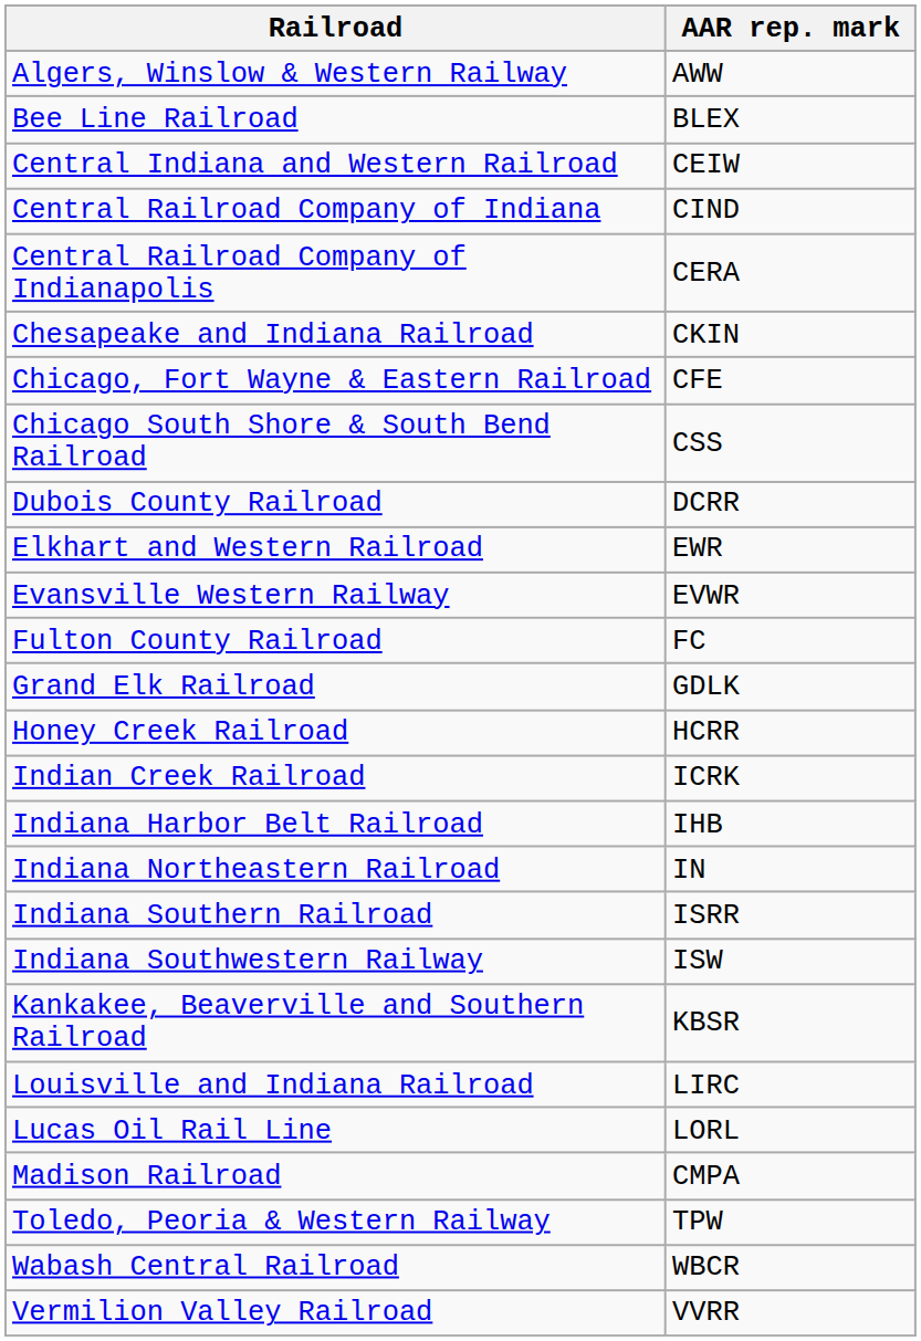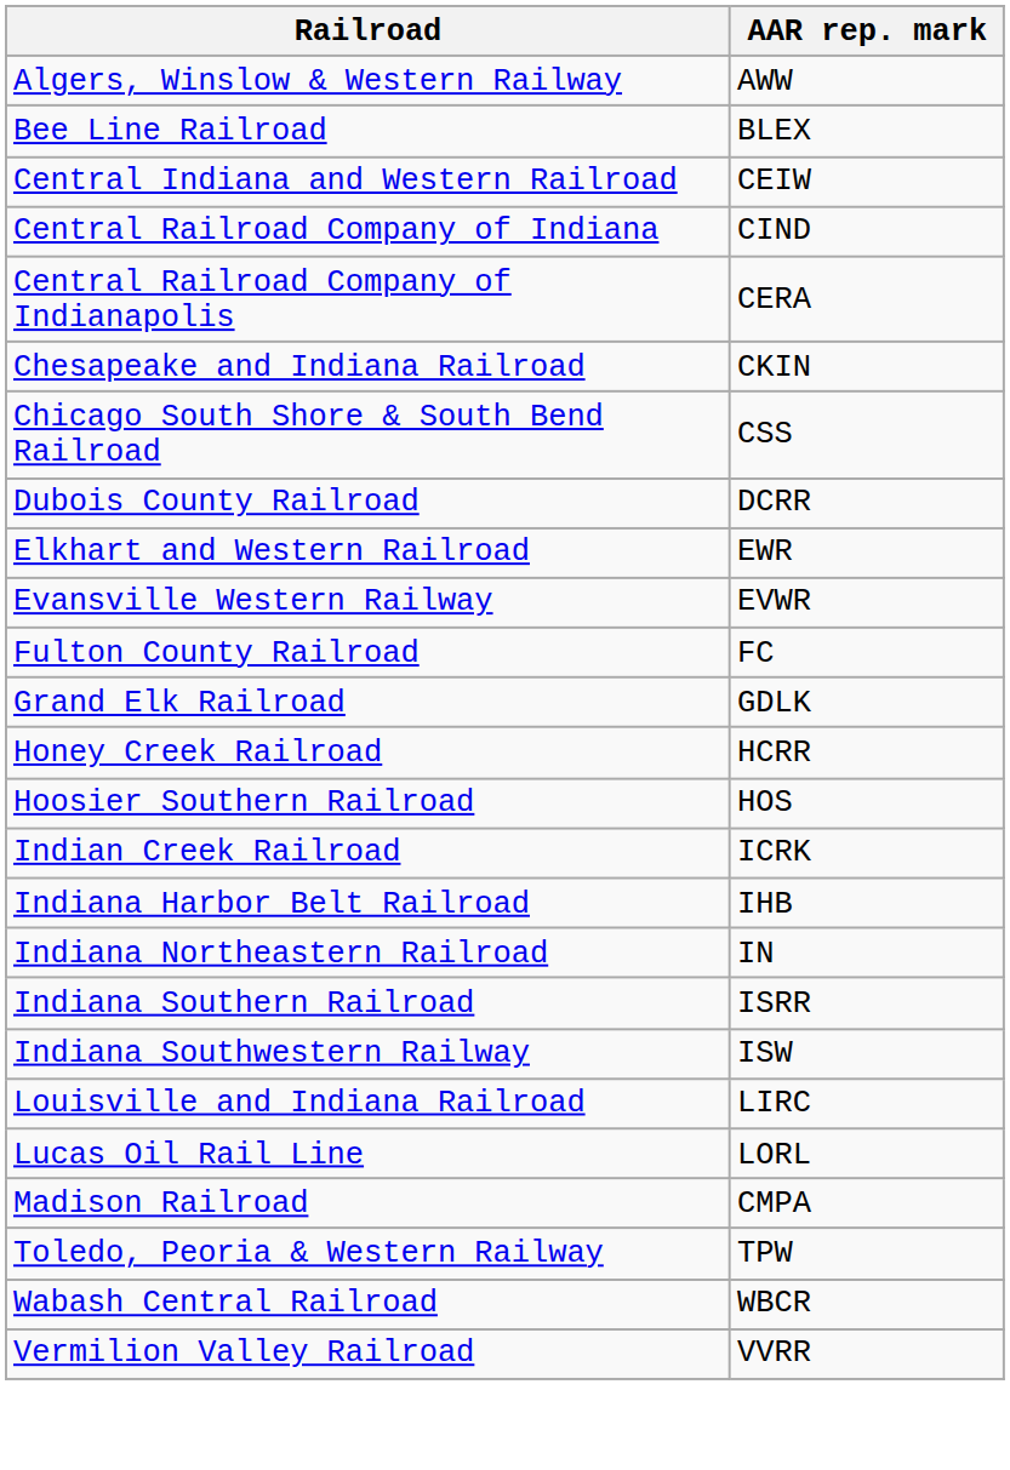- row: Chicago, Fort Wayne & Eastern Railroad | CFE
+ row: Hoosier Southern Railroad | HOS
- row: Kankakee, Beaverville and Southern Railroad | KBSR
